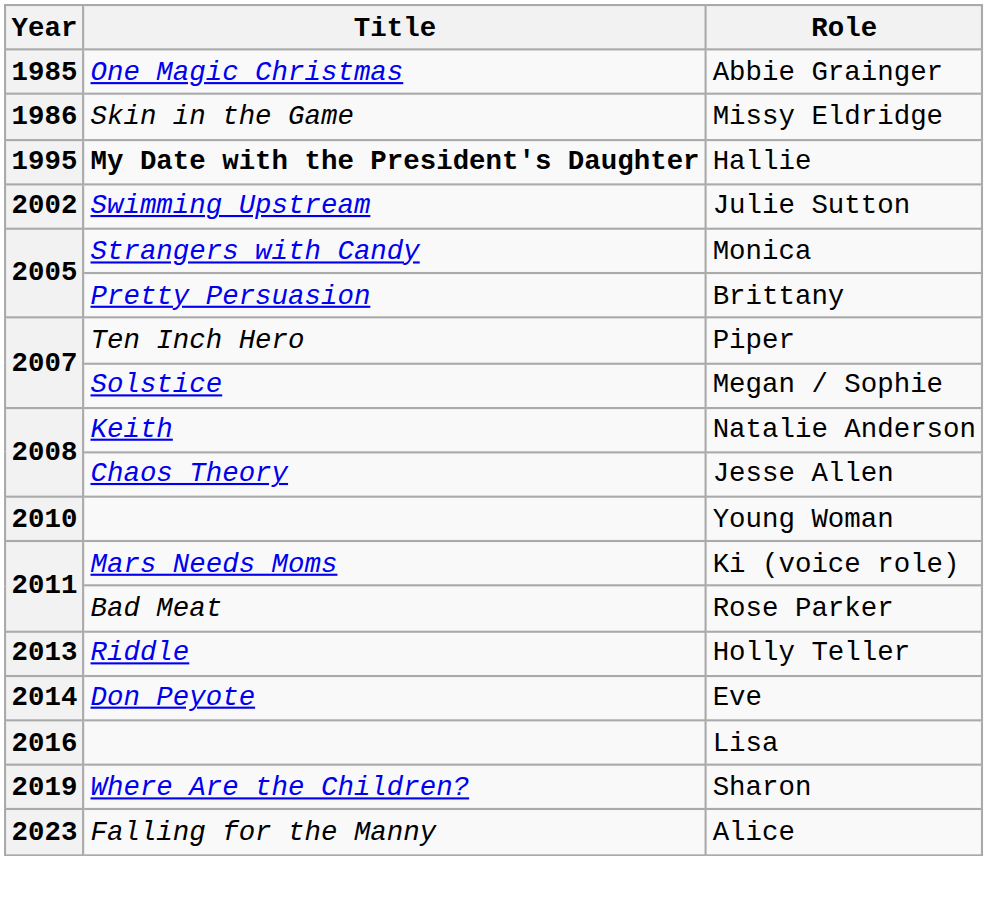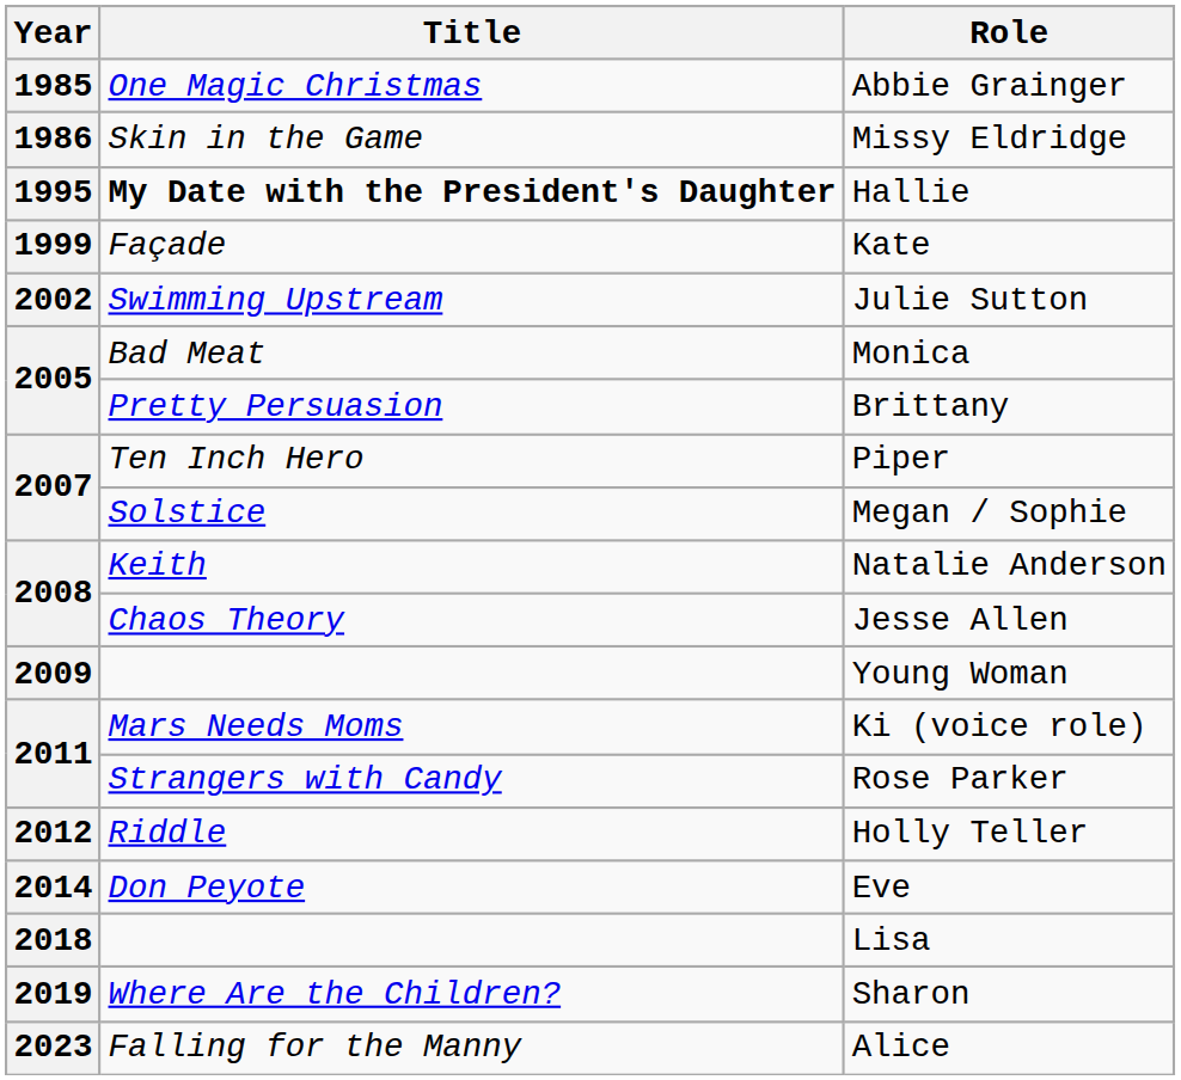+ row: 1999 | Façade | Kate
Monica | Title: Strangers with Candy -> Bad Meat
Young Woman | Year: 2010 -> 2009
Rose Parker | Title: Bad Meat -> Strangers with Candy
Holly Teller | Year: 2013 -> 2012
Lisa | Year: 2016 -> 2018
